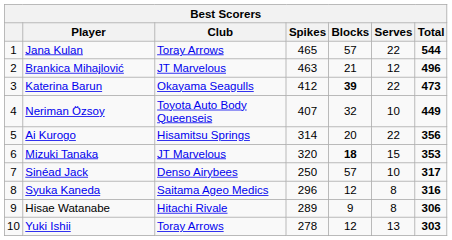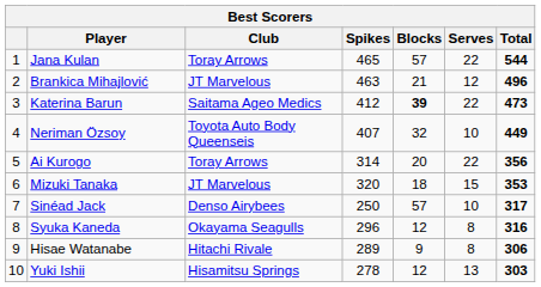Katerina Barun | Club: Okayama Seagulls -> Saitama Ageo Medics
Ai Kurogo | Club: Hisamitsu Springs -> Toray Arrows
Mizuki Tanaka | Blocks: bold -> normal
Syuka Kaneda | Club: Saitama Ageo Medics -> Okayama Seagulls
Yuki Ishii | Club: Toray Arrows -> Hisamitsu Springs
